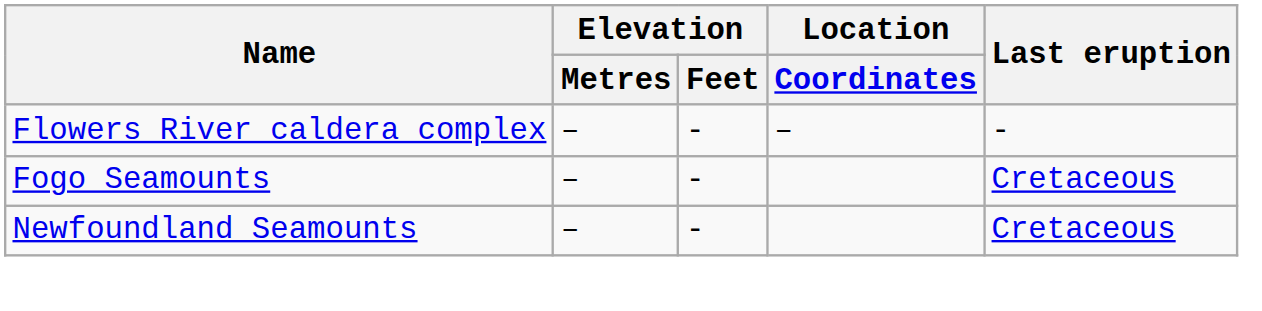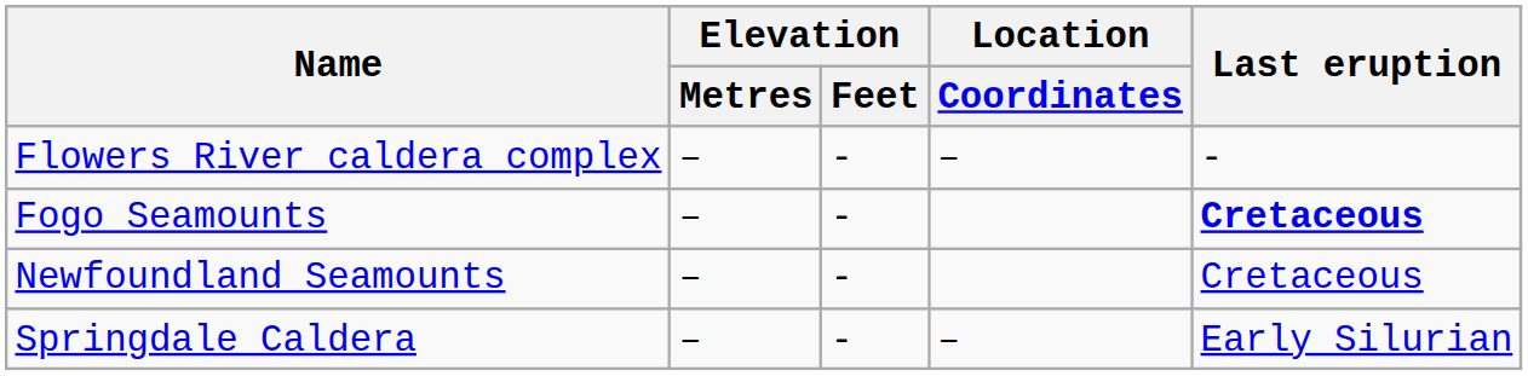Fogo Seamounts | Last eruption: normal -> bold
+ row: Springdale Caldera | – | - | – | Early Silurian
